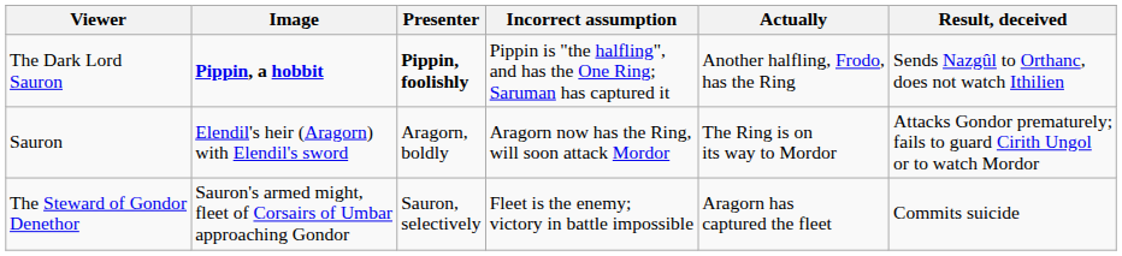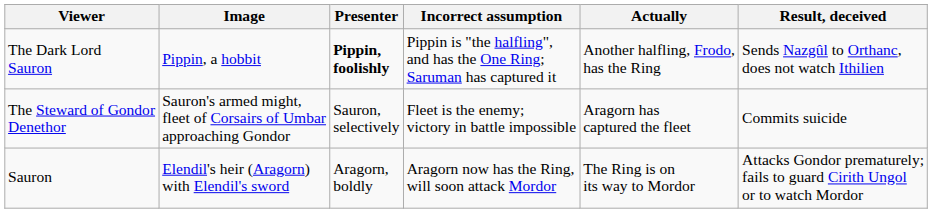The Dark Lord Sauron | Image: bold -> normal
rows swapped: The Steward of Gondor Denethor <-> Sauron
